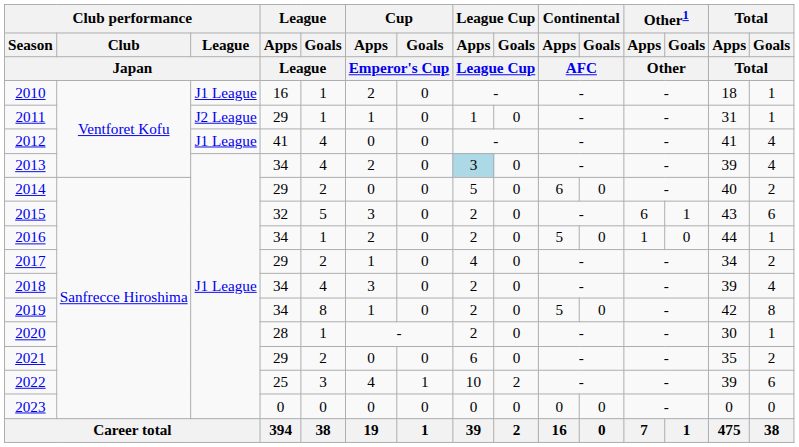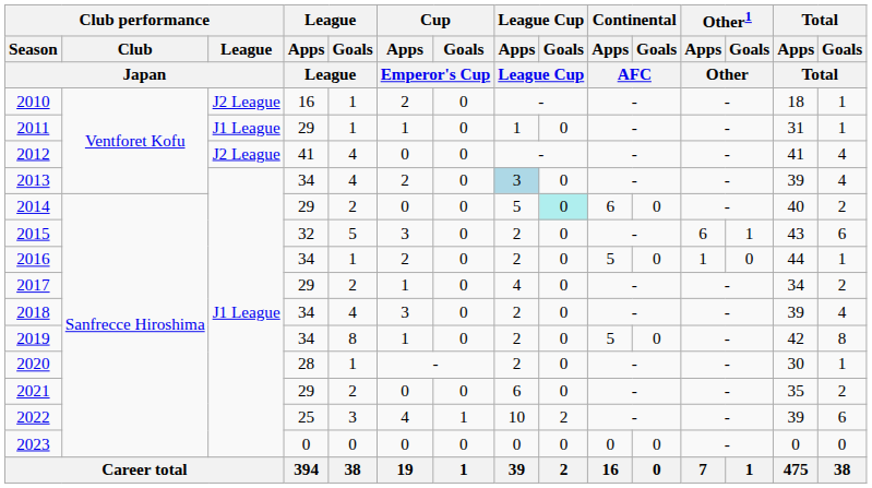2010 | Club performance / League / Japan: J1 League -> J2 League
2011 | Club performance / League / Japan: J2 League -> J1 League
2012 | Club performance / League / Japan: J1 League -> J2 League
2014 | League Cup / Goals / League Cup: no background -> paleturquoise background
